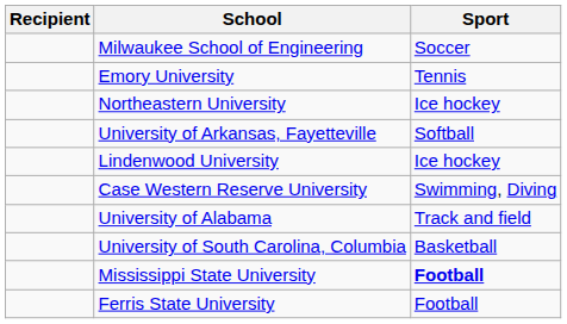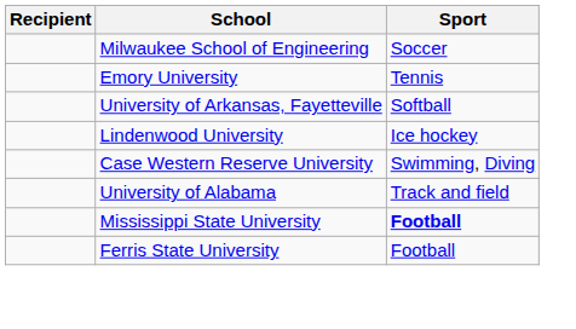- row: Northeastern University | Ice hockey
- row: University of South Carolina, Columbia | Basketball
